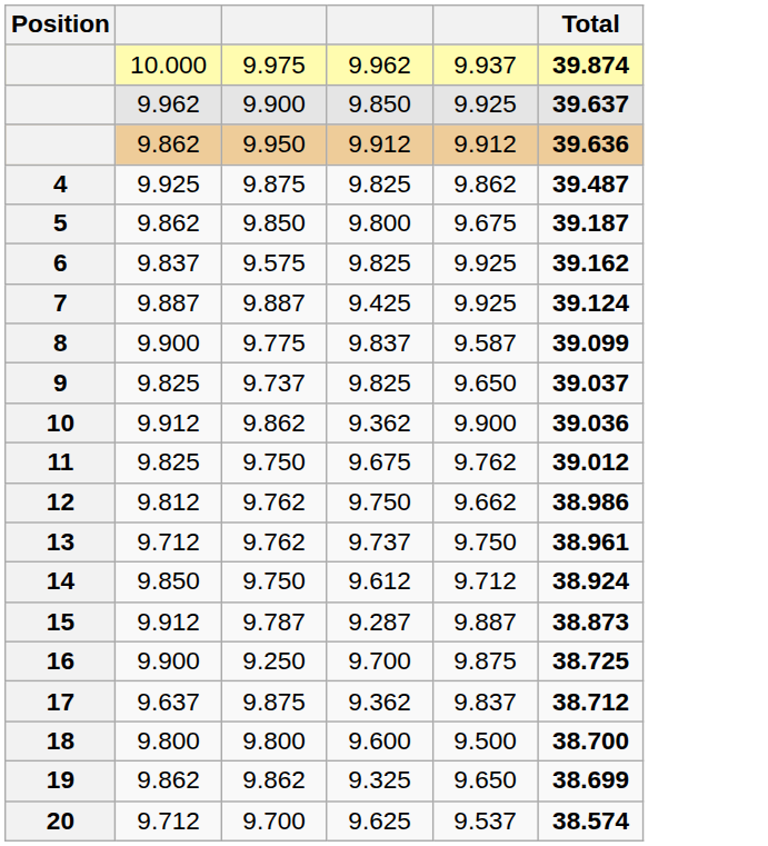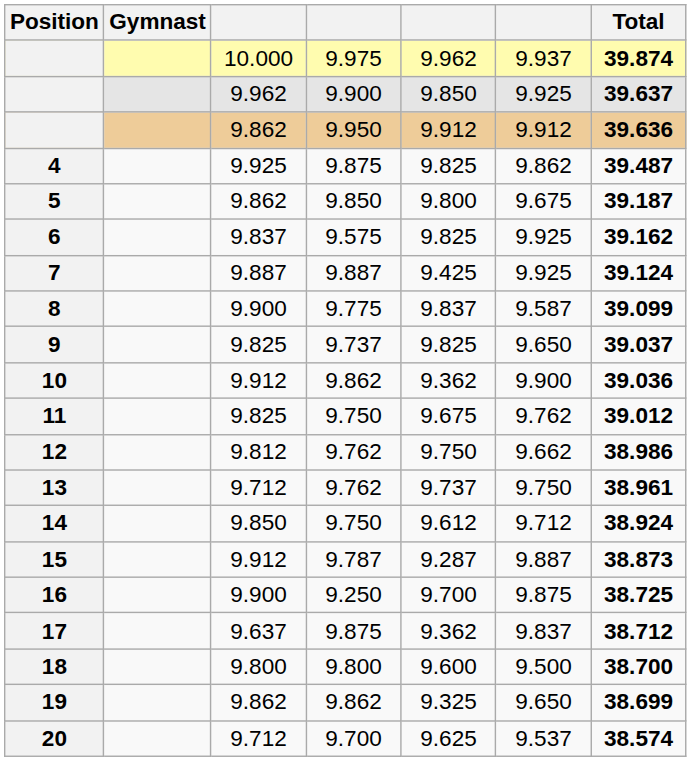+ column: Gymnast
